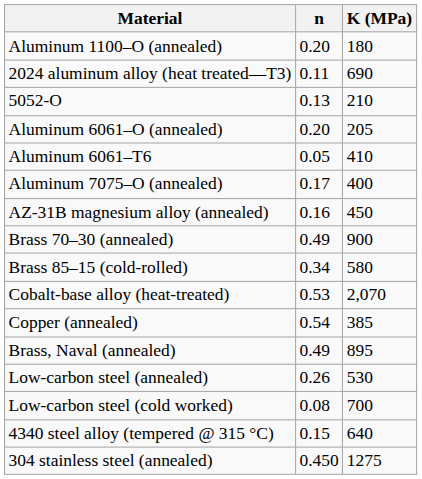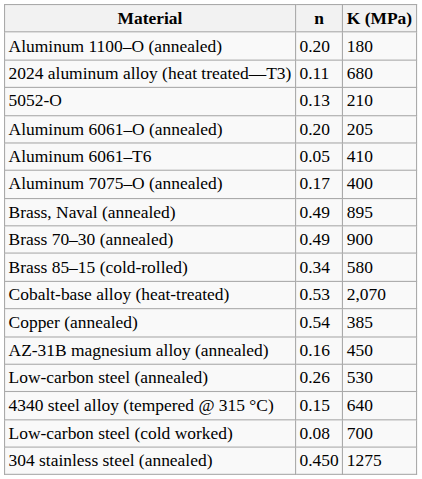2024 aluminum alloy (heat treated—T3) | K (MPa): 690 -> 680
rows swapped: Brass, Naval (annealed) <-> AZ-31B magnesium alloy (annealed)
rows swapped: Low-carbon steel (cold worked) <-> 4340 steel alloy (tempered @ 315 °C)
